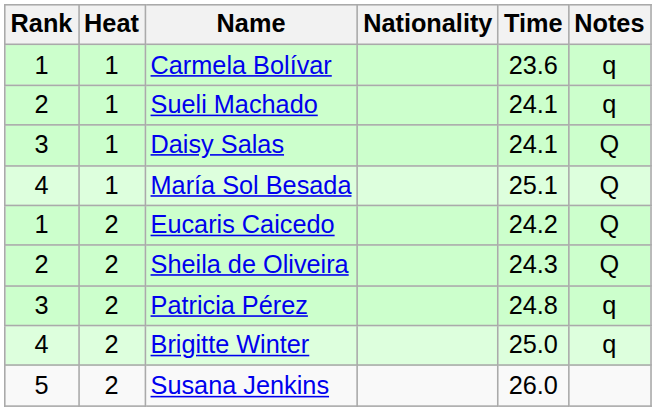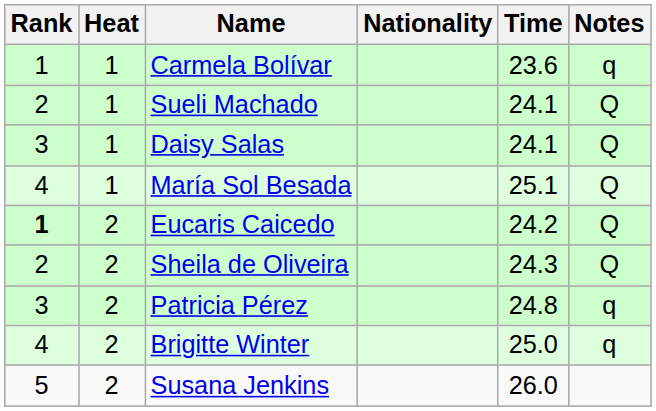Sueli Machado | Notes: q -> Q
Eucaris Caicedo | Rank: normal -> bold
